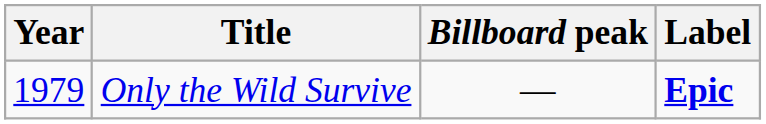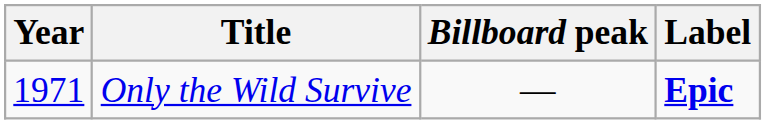Only the Wild Survive | Year: 1979 -> 1971
